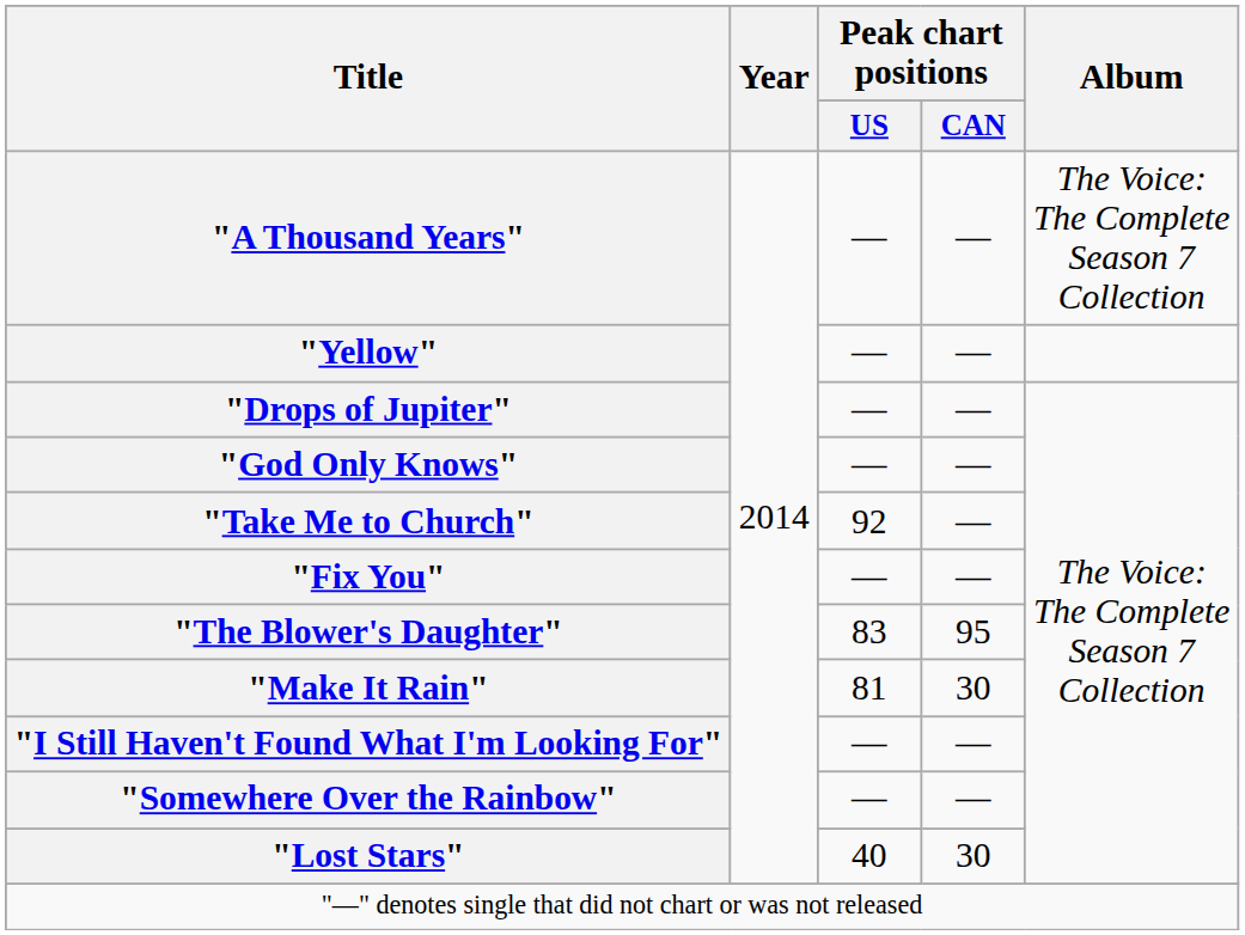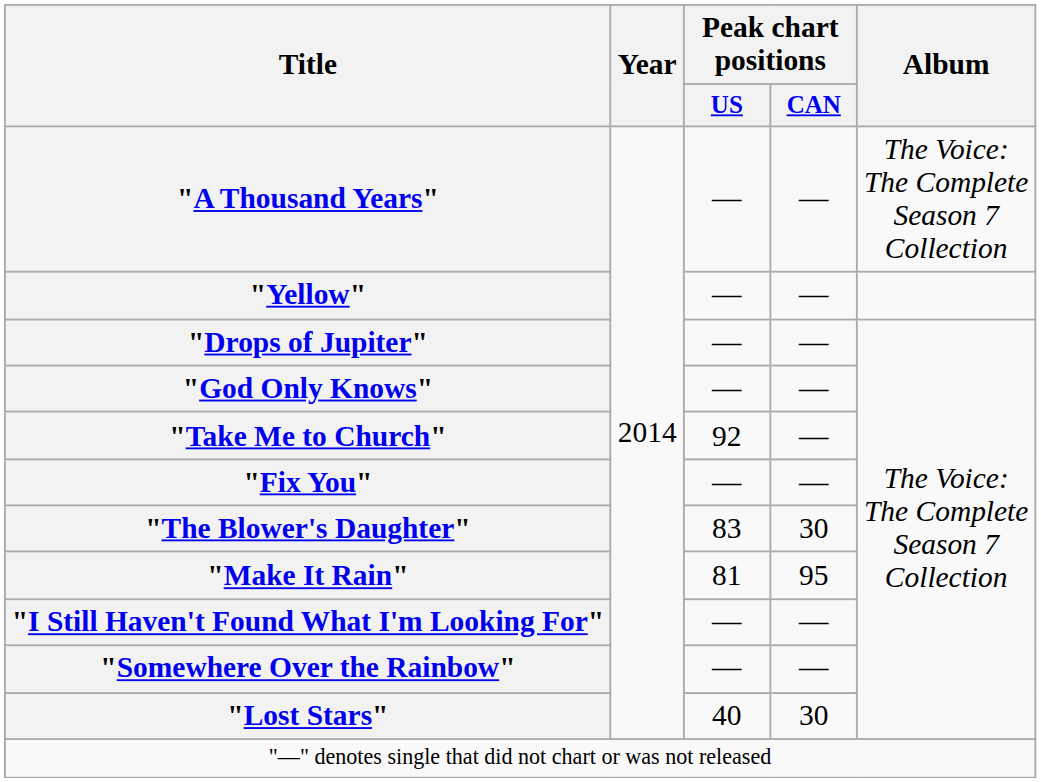"The Blower's Daughter" | Peak chart positions / CAN: 95 -> 30
"Make It Rain" | Peak chart positions / CAN: 30 -> 95
